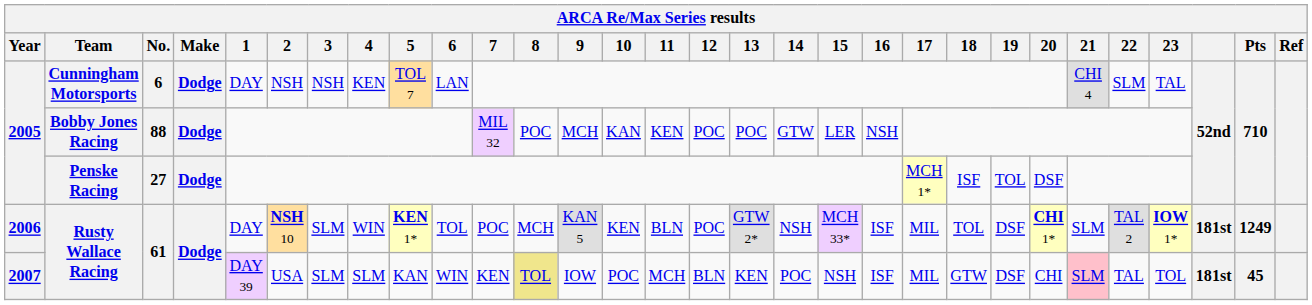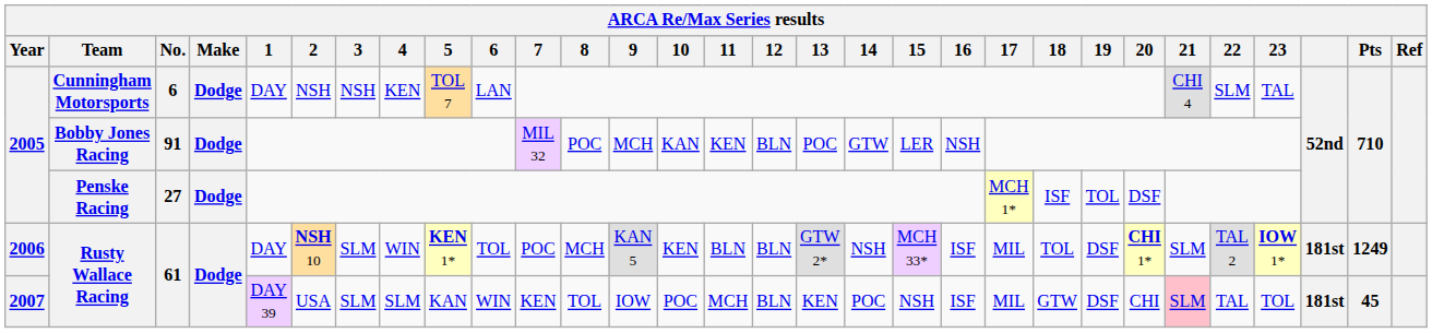Bobby Jones Racing | No.: 88 -> 91
Bobby Jones Racing | 12: POC -> BLN
2006 / Rusty Wallace Racing | 12: POC -> BLN
2007 / Rusty Wallace Racing | 8: khaki background -> no background
